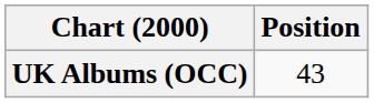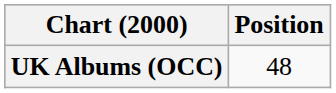UK Albums (OCC) | Position: 43 -> 48
